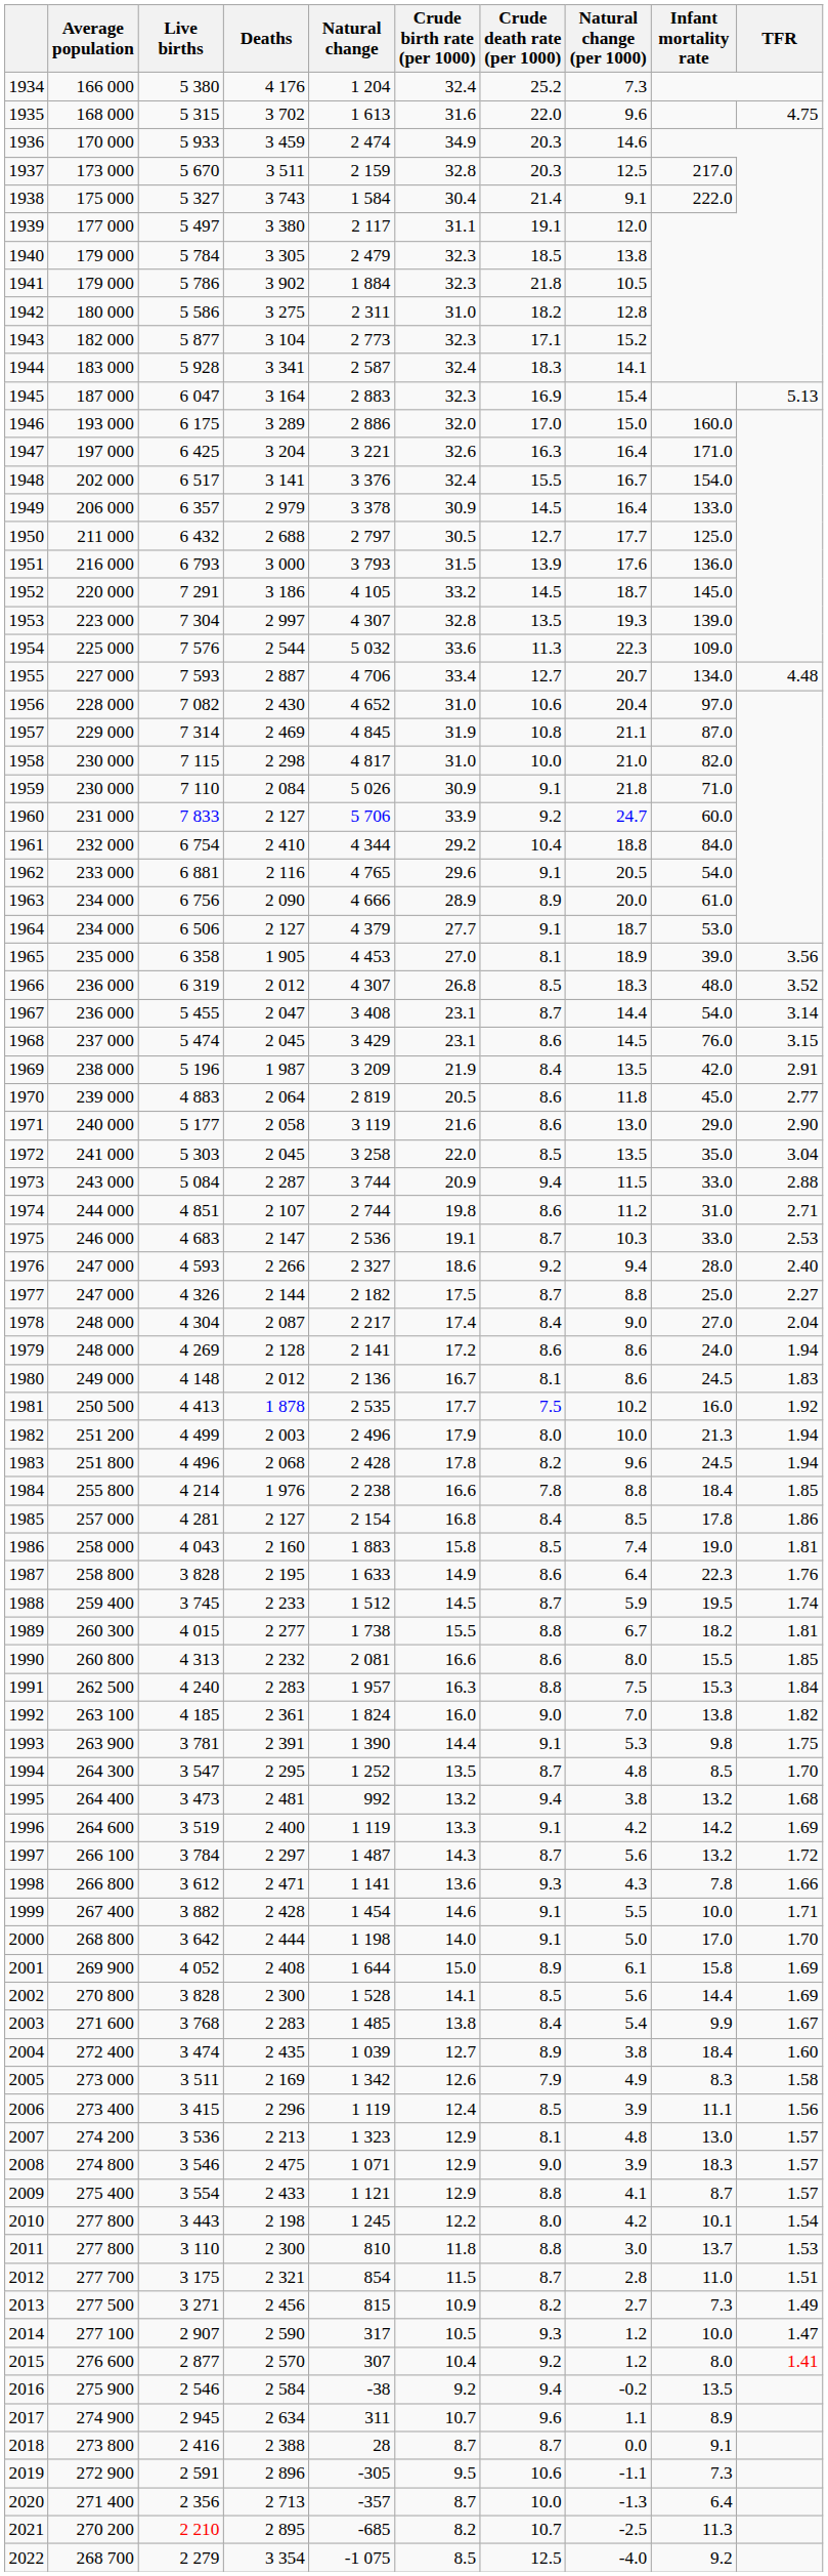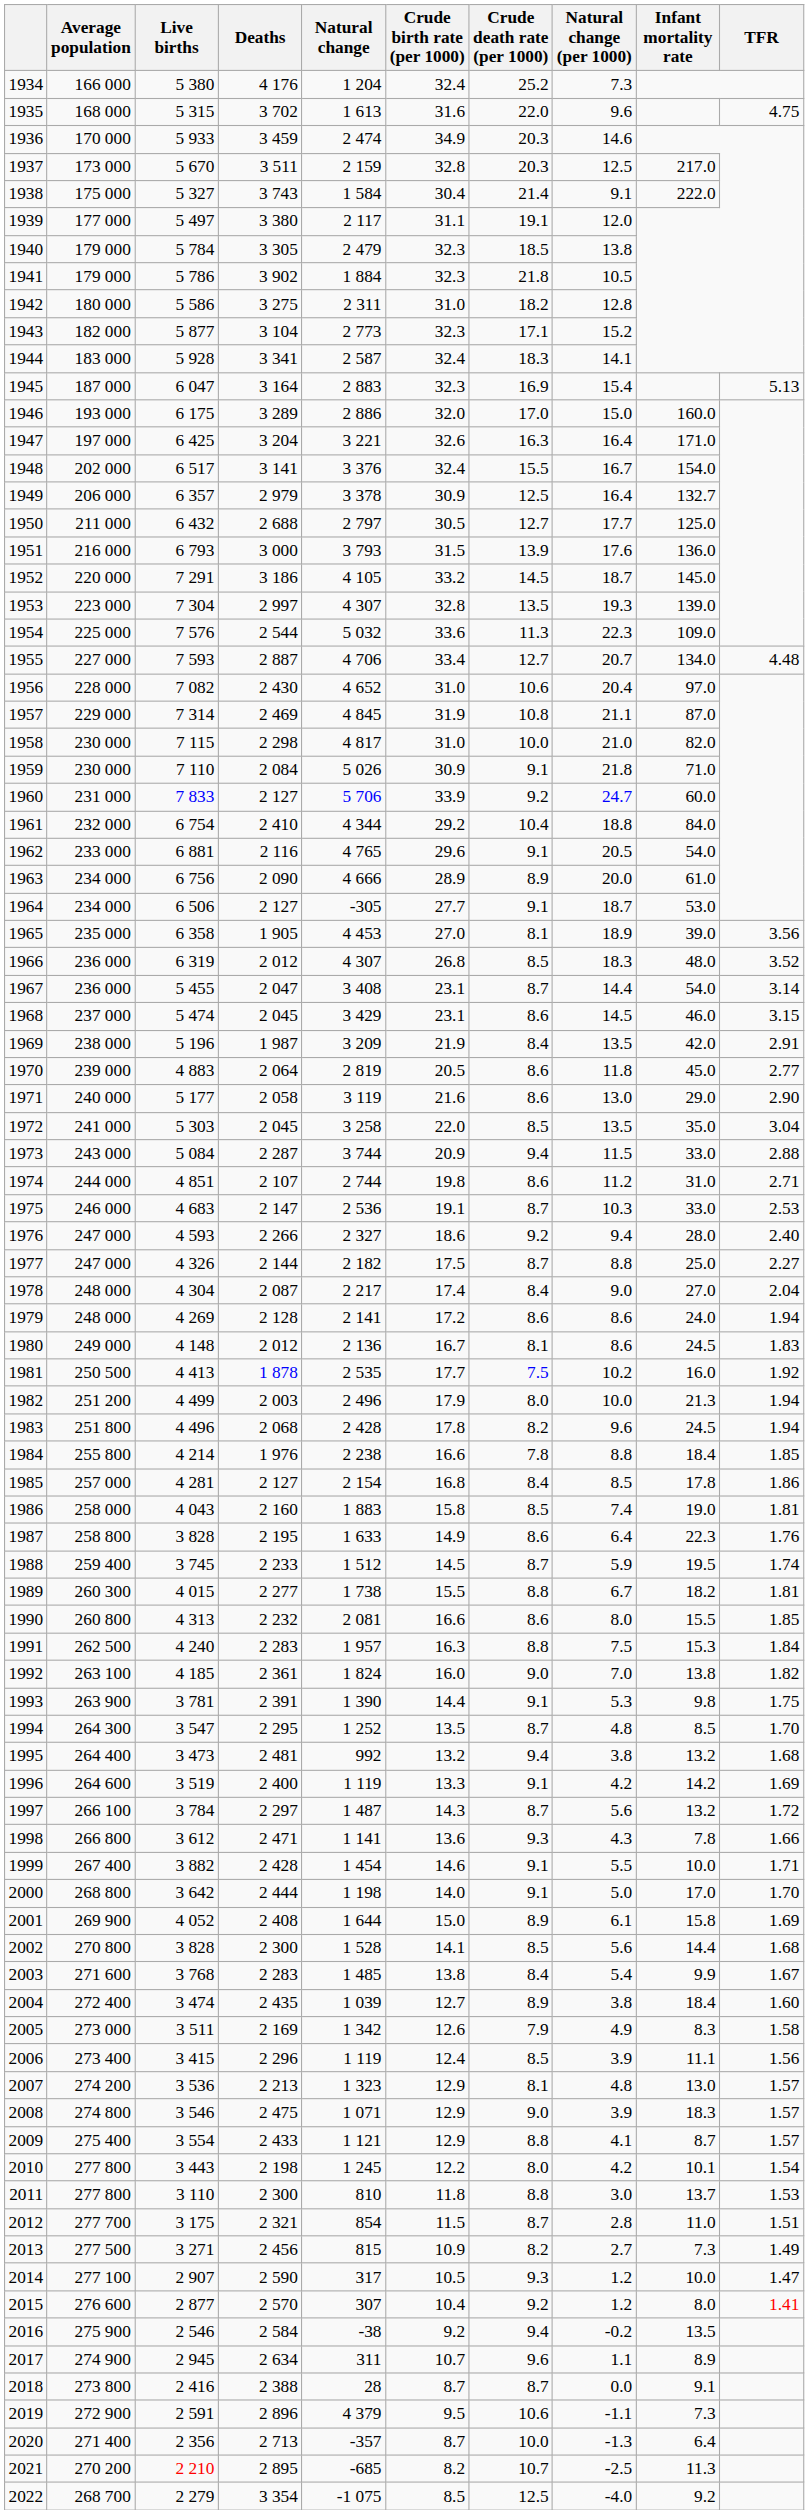1949 | Crude death rate (per 1000): 14.5 -> 12.5
1949 | Infant mortality rate: 133.0 -> 132.7
1964 | Natural change: 4 379 -> -305
1968 | Infant mortality rate: 76.0 -> 46.0
2002 | TFR: 1.69 -> 1.68
2019 | Natural change: -305 -> 4 379
